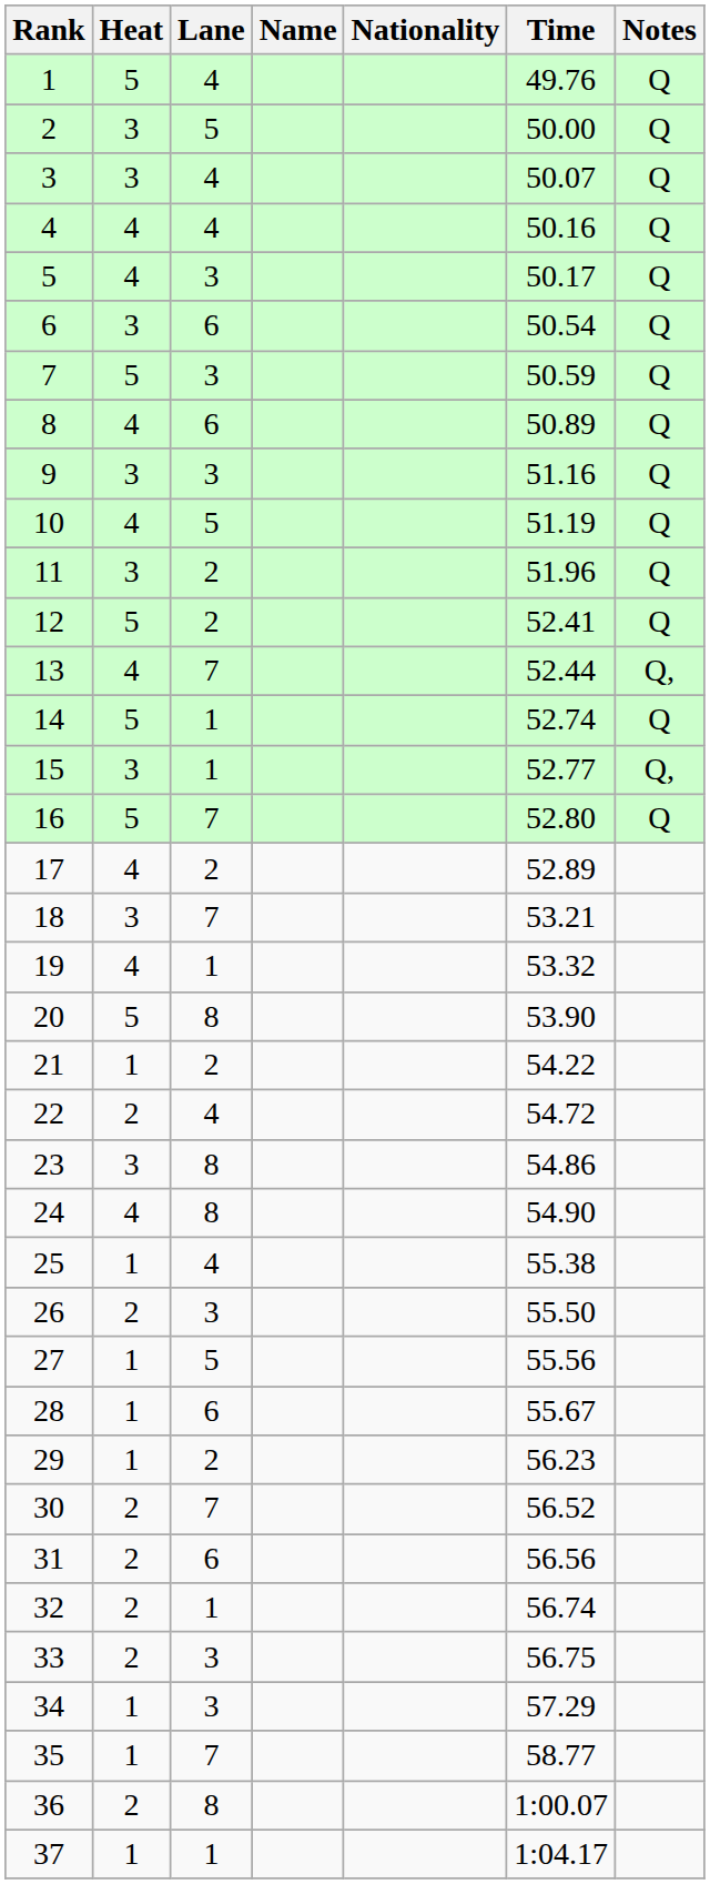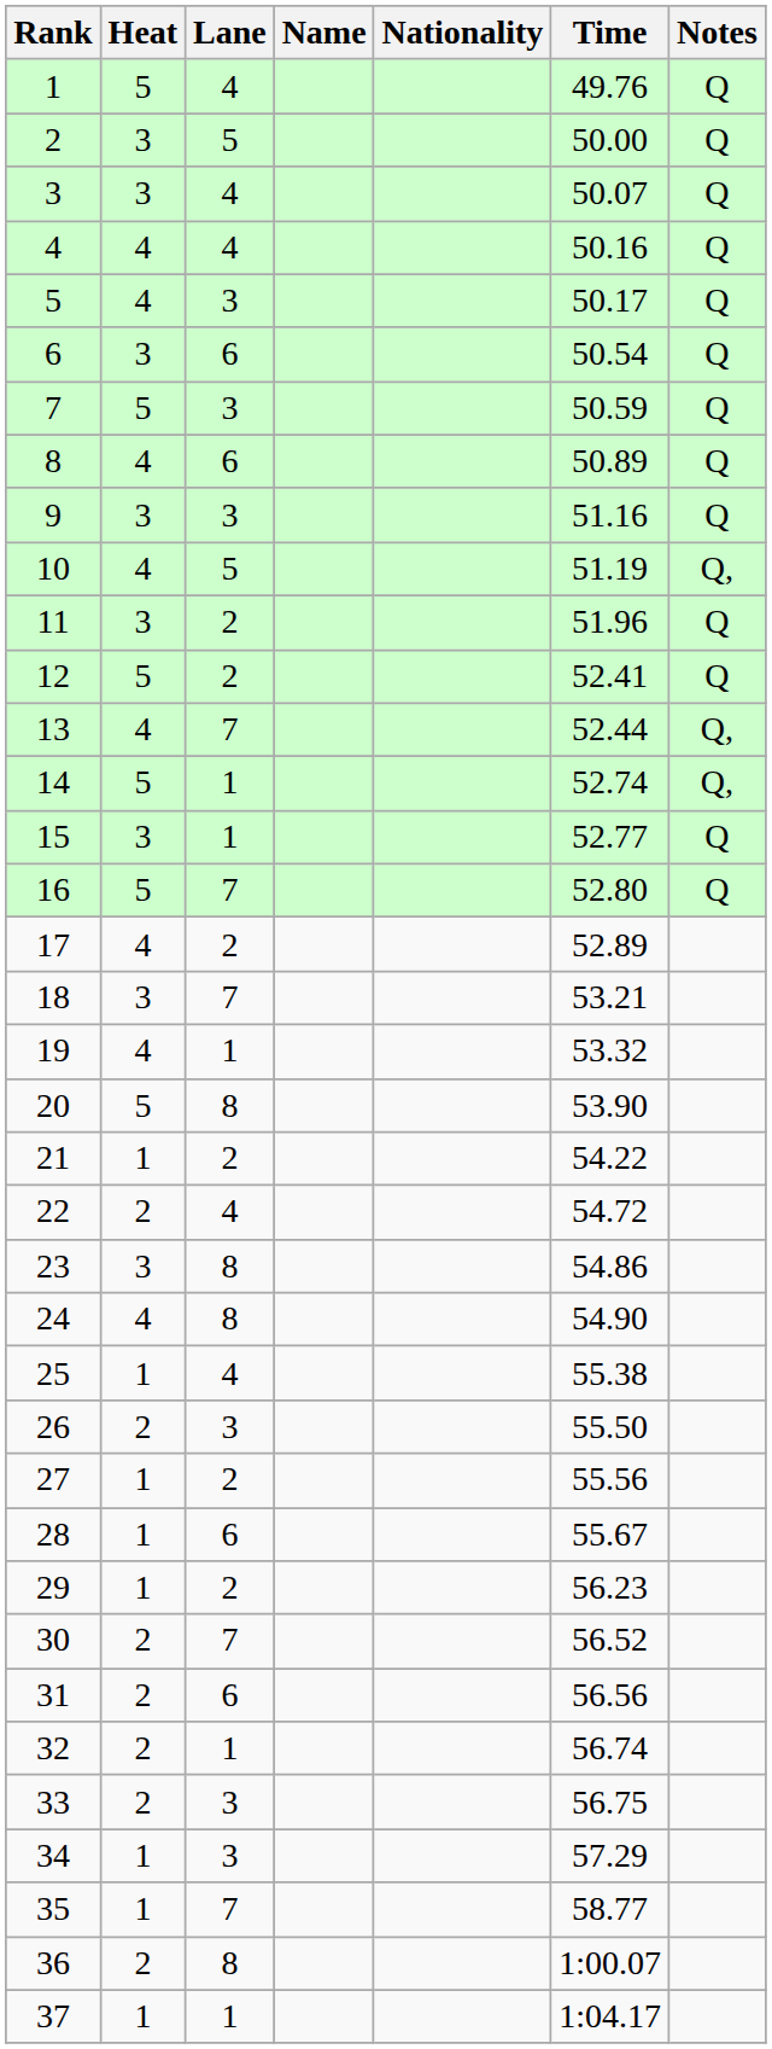10 | Notes: Q -> Q,
14 | Notes: Q -> Q,
15 | Notes: Q, -> Q
27 | Lane: 5 -> 2
